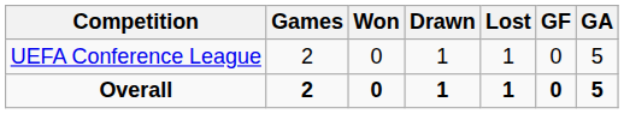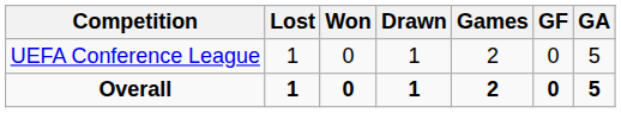columns swapped: Games <-> Lost
